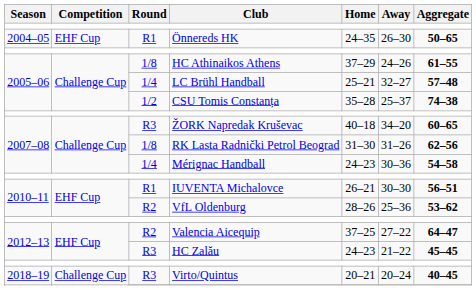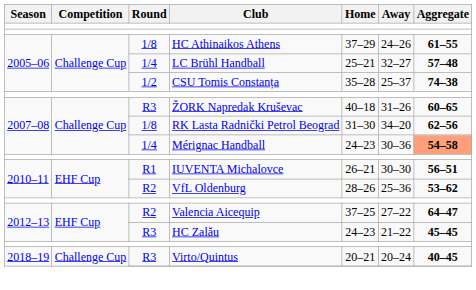- row: 2004–05 | EHF Cup | R1 | Önnereds HK | 24–35 | 26–30 | 50–65
ŽORK Napredak Kruševac | Away: 34–20 -> 31–26
RK Lasta Radnički Petrol Beograd | Away: 31–26 -> 34–20
Mérignac Handball | Aggregate: no background -> lightsalmon background
